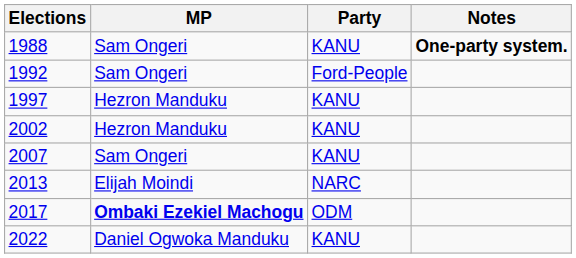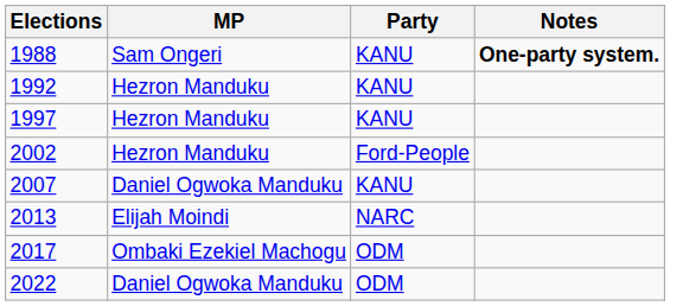1992 | MP: Sam Ongeri -> Hezron Manduku
1992 | Party: Ford-People -> KANU
2002 | Party: KANU -> Ford-People
2007 | MP: Sam Ongeri -> Daniel Ogwoka Manduku
2017 | MP: bold -> normal
2022 | Party: KANU -> ODM
